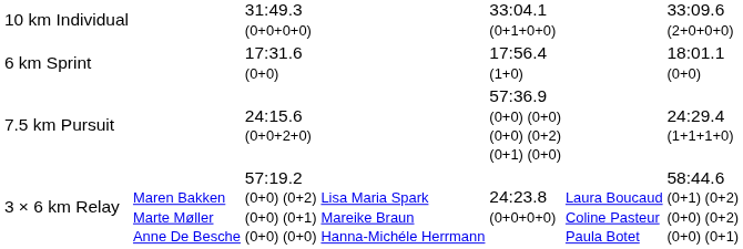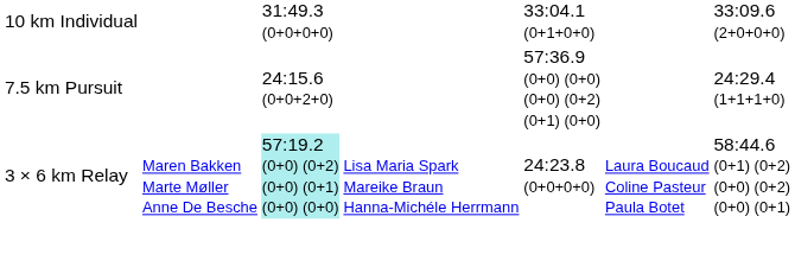- row: 6 km Sprint | 17:31.6 (0+0) | 17:56.4 (1+0) | 18:01.1 (0+0)
3 × 6 km Relay | column 3: no background -> paleturquoise background
